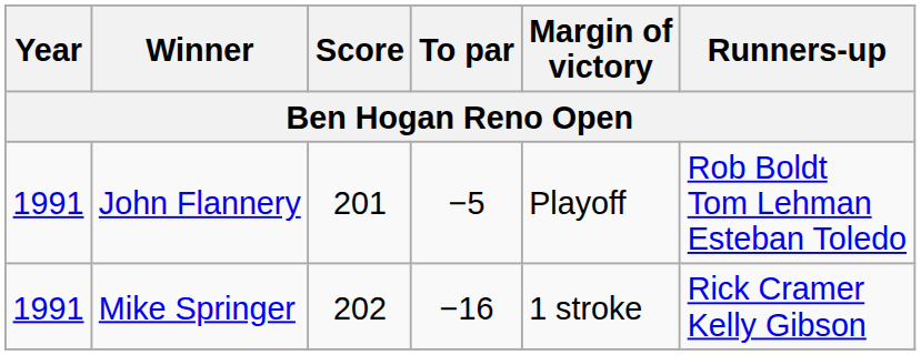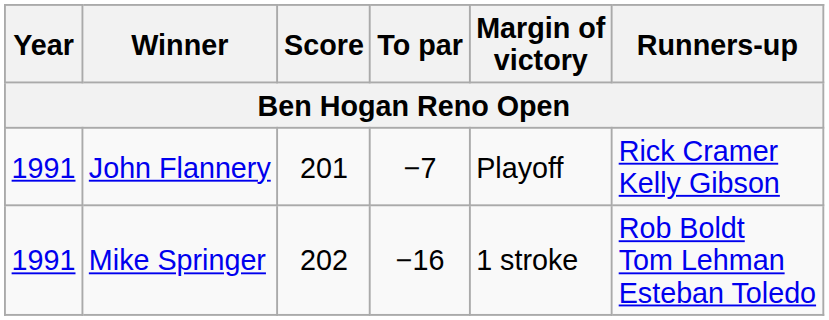John Flannery | To par: −5 -> −7
John Flannery | Runners-up: Rob Boldt Tom Lehman Esteban Toledo -> Rick Cramer Kelly Gibson
Mike Springer | Runners-up: Rick Cramer Kelly Gibson -> Rob Boldt Tom Lehman Esteban Toledo
